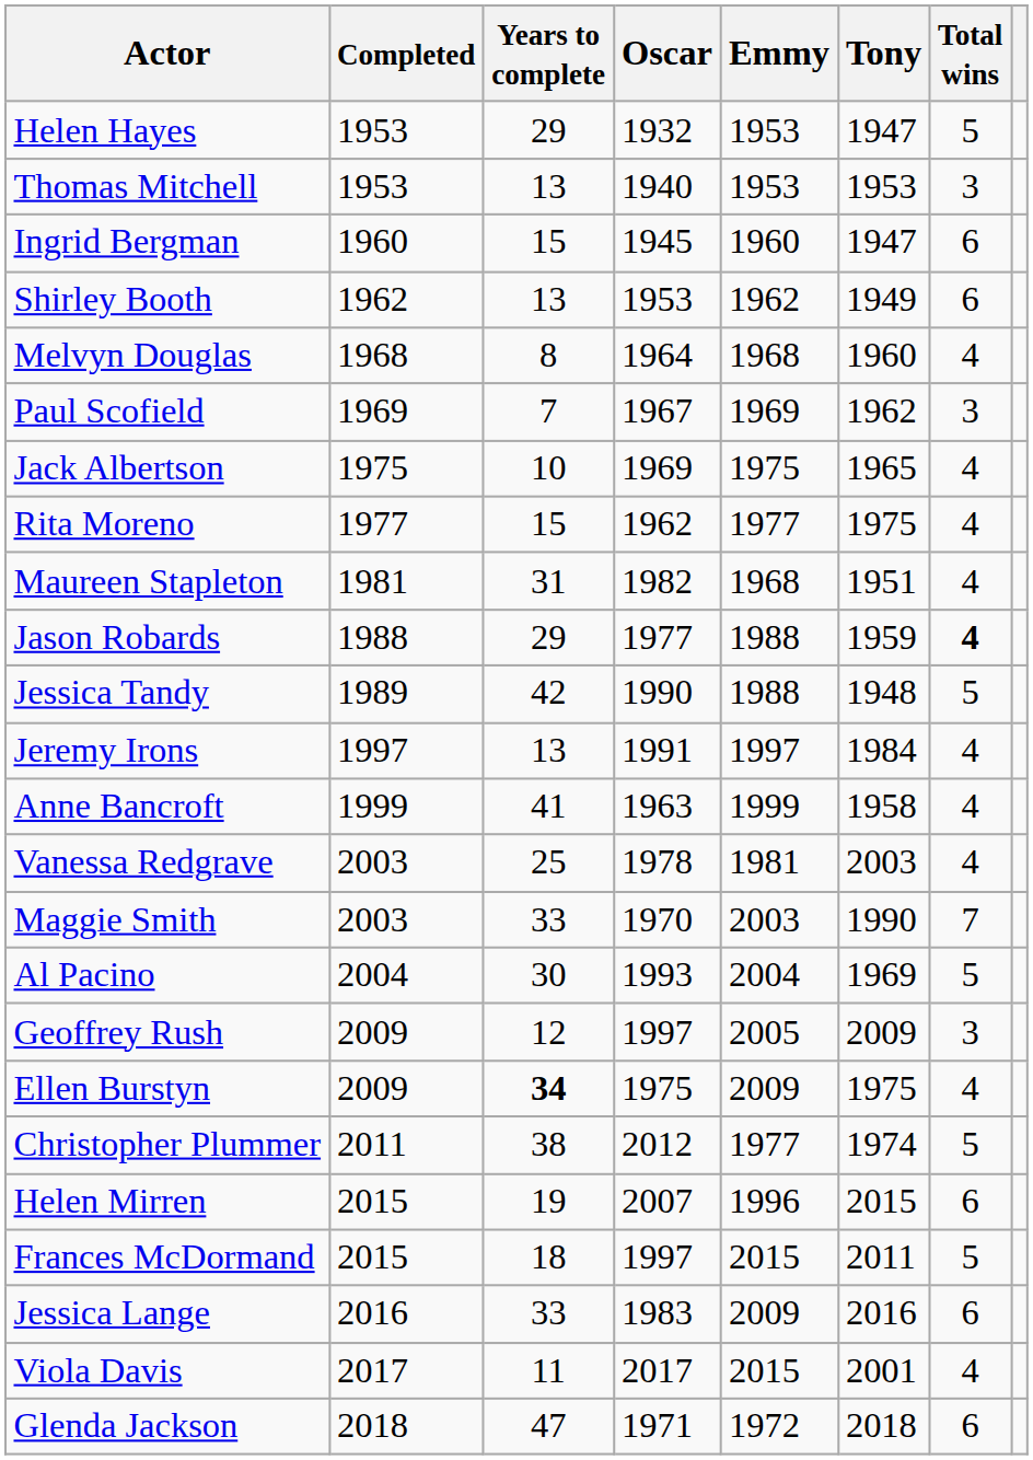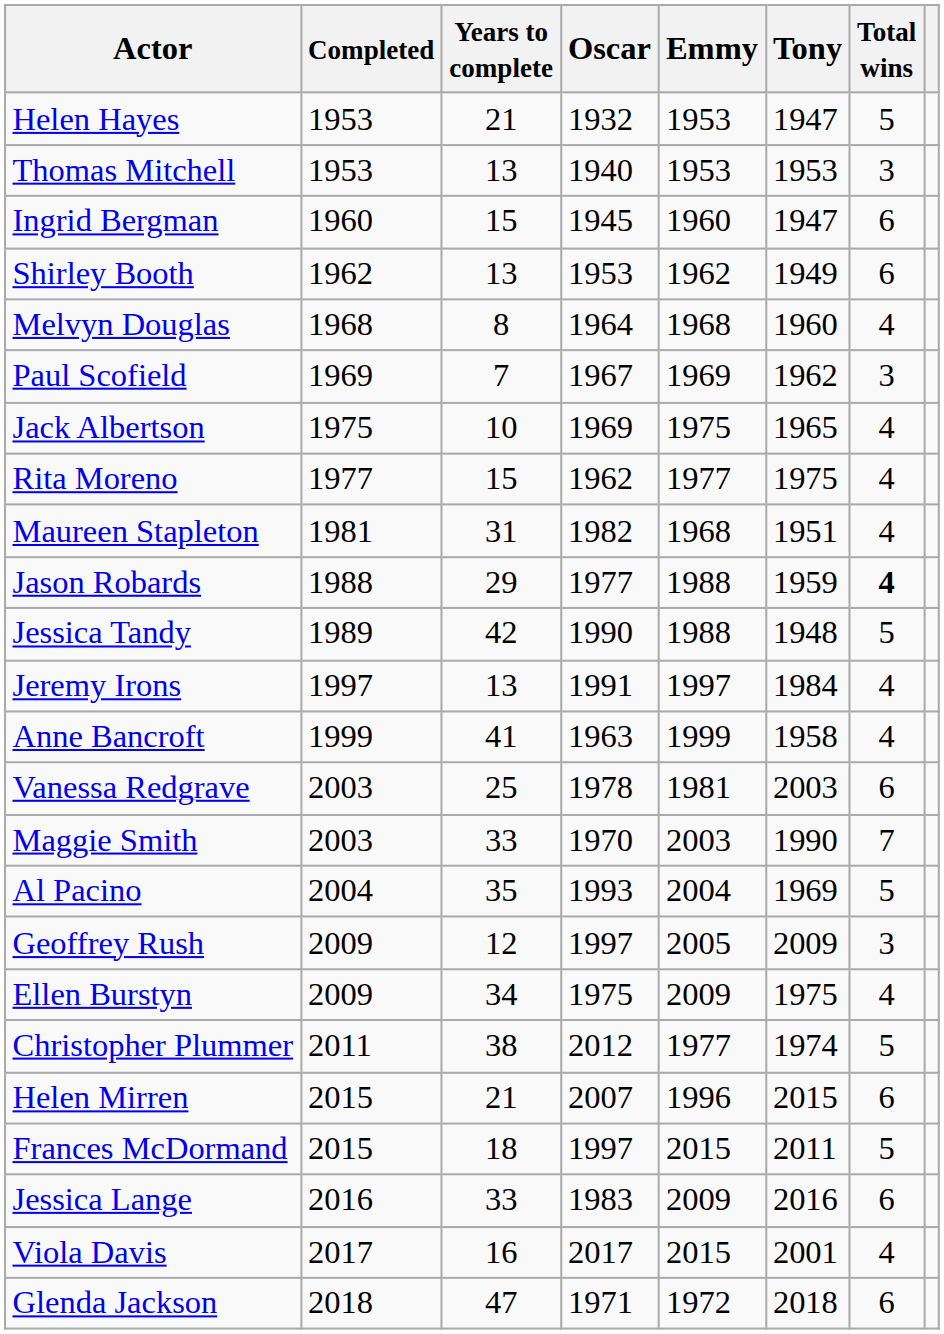Helen Hayes | Years to complete: 29 -> 21
Vanessa Redgrave | Total wins: 4 -> 6
Al Pacino | Years to complete: 30 -> 35
Ellen Burstyn | Years to complete: bold -> normal
Helen Mirren | Years to complete: 19 -> 21
Viola Davis | Years to complete: 11 -> 16
